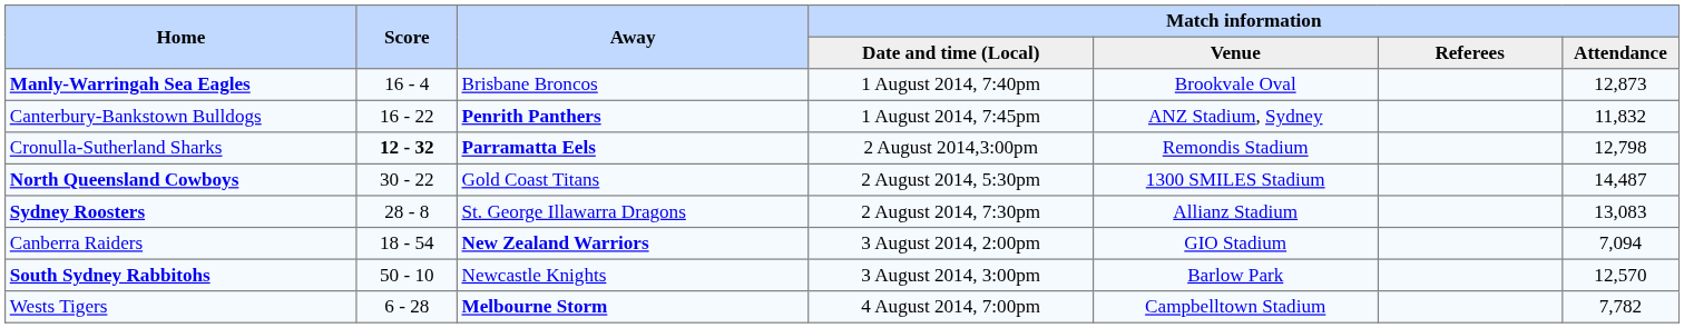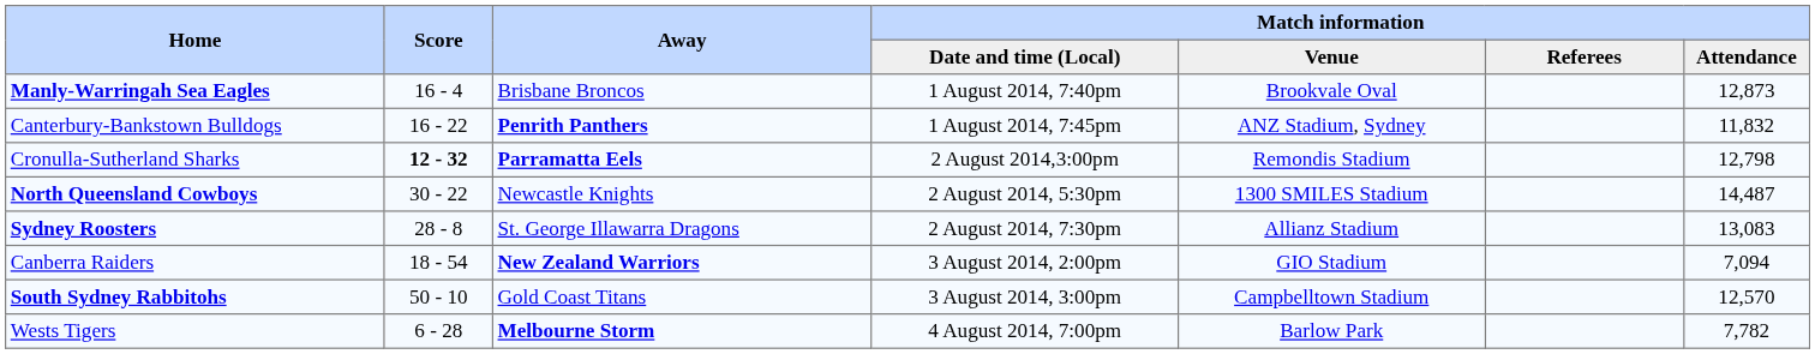North Queensland Cowboys | Away: Gold Coast Titans -> Newcastle Knights
South Sydney Rabbitohs | Away: Newcastle Knights -> Gold Coast Titans
South Sydney Rabbitohs | Match information / Venue: Barlow Park -> Campbelltown Stadium
Wests Tigers | Match information / Venue: Campbelltown Stadium -> Barlow Park
